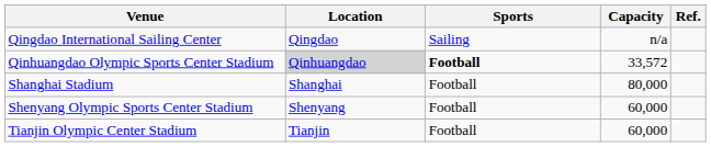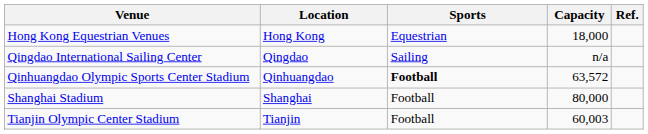+ row: Hong Kong Equestrian Venues | Hong Kong | Equestrian | 18,000
Qinhuangdao Olympic Sports Center Stadium | Location: lightgrey background -> no background
Qinhuangdao Olympic Sports Center Stadium | Capacity: 33,572 -> 63,572
- row: Shenyang Olympic Sports Center Stadium | Shenyang | Football | 60,000
Tianjin Olympic Center Stadium | Capacity: 60,000 -> 60,003
